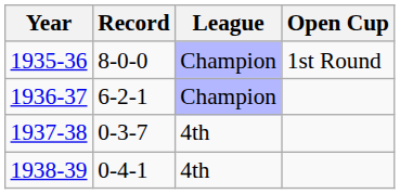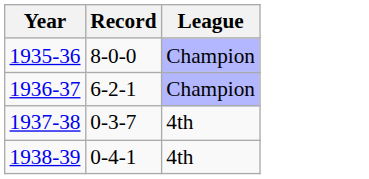- column: Open Cup | 1st Round
